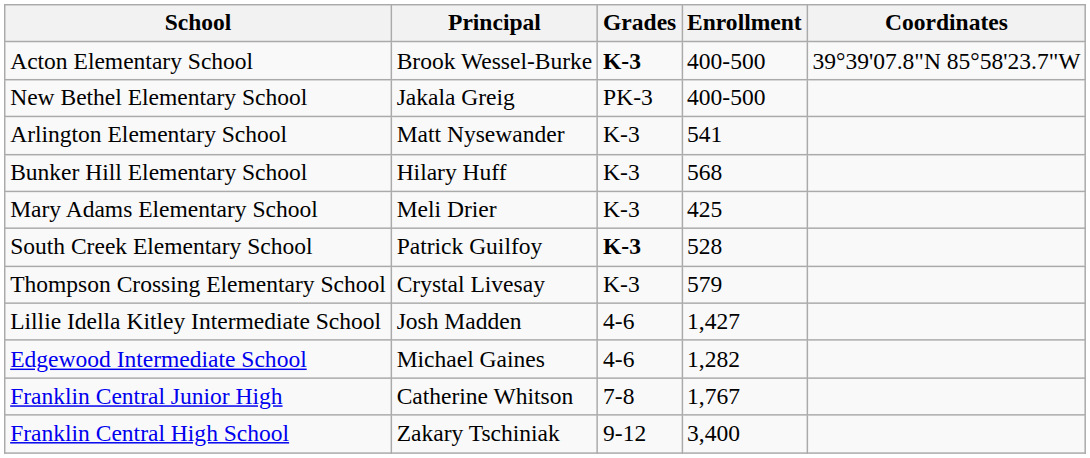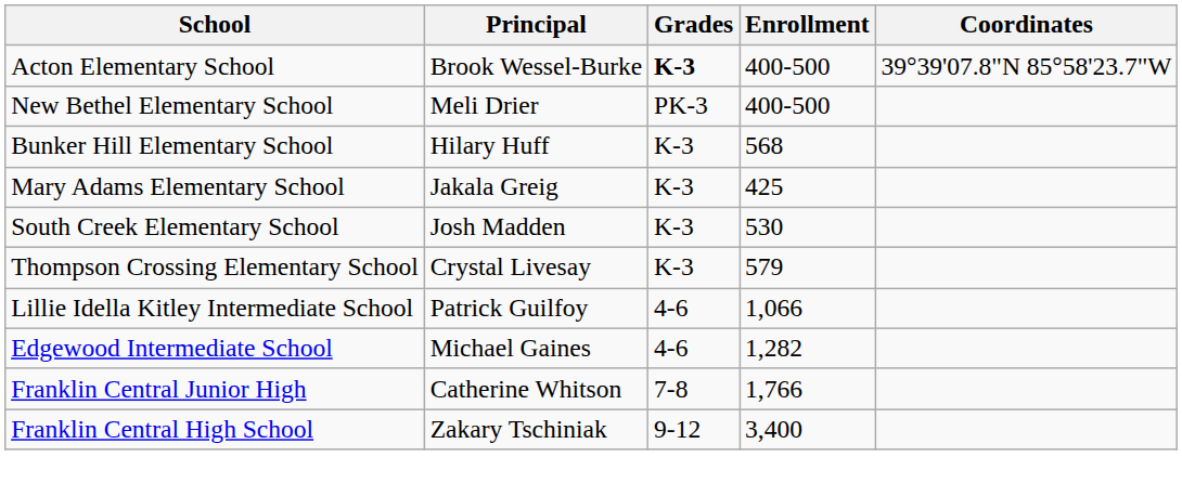New Bethel Elementary School | Principal: Jakala Greig -> Meli Drier
- row: Arlington Elementary School | Matt Nysewander | K-3 | 541
Mary Adams Elementary School | Principal: Meli Drier -> Jakala Greig
South Creek Elementary School | Principal: Patrick Guilfoy -> Josh Madden
South Creek Elementary School | Grades: bold -> normal
South Creek Elementary School | Enrollment: 528 -> 530
Lillie Idella Kitley Intermediate School | Principal: Josh Madden -> Patrick Guilfoy
Lillie Idella Kitley Intermediate School | Enrollment: 1,427 -> 1,066
Franklin Central Junior High | Enrollment: 1,767 -> 1,766
